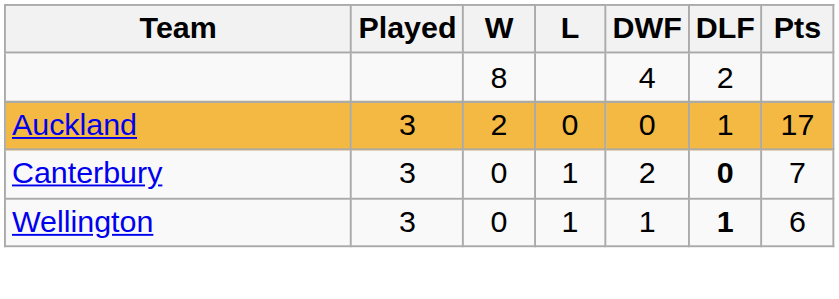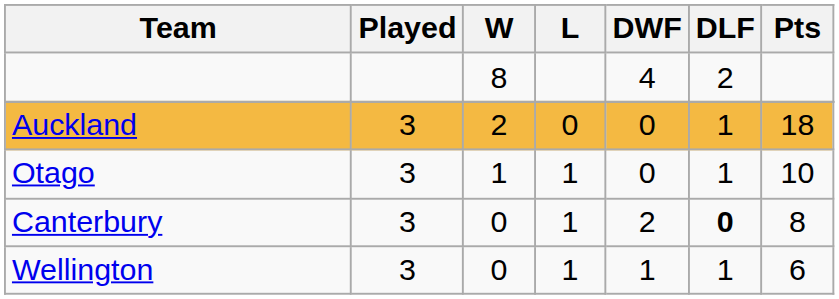Auckland | Pts: 17 -> 18
+ row: Otago | 3 | 1 | 1 | 0 | 1 | 10
Canterbury | Pts: 7 -> 8
Wellington | DLF: bold -> normal
